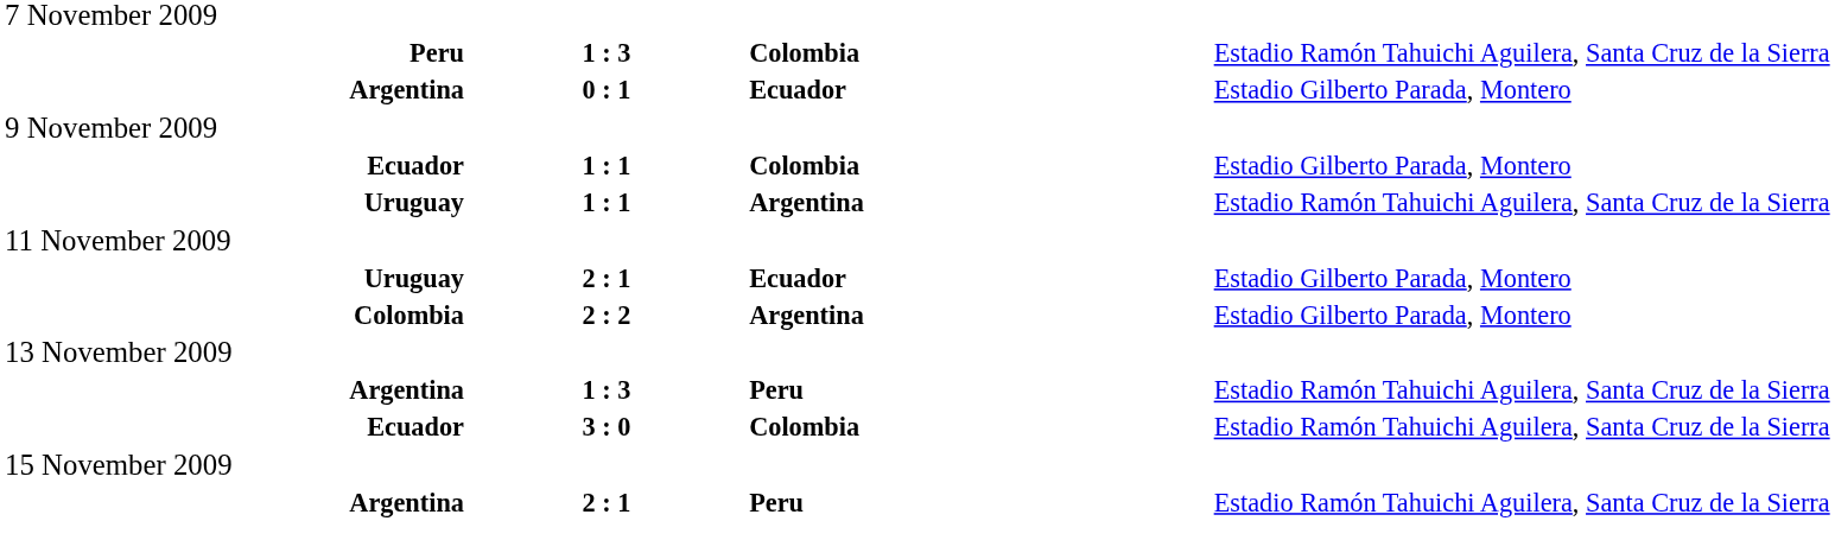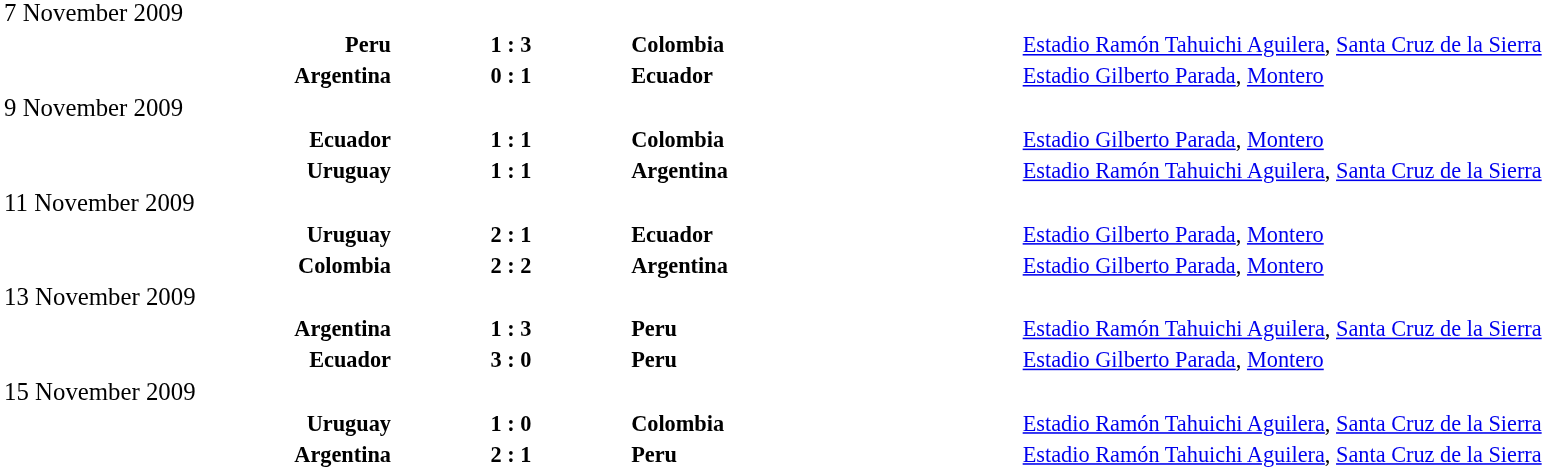Ecuador / 3 : 0 | column 3: Colombia -> Peru
Ecuador / 3 : 0 | column 4: Estadio Ramón Tahuichi Aguilera, Santa Cruz de la Sierra -> Estadio Gilberto Parada, Montero
+ row: Uruguay | 1 : 0 | Colombia | Estadio Ramón Tahuichi Aguilera, Santa Cruz de la Sierra
